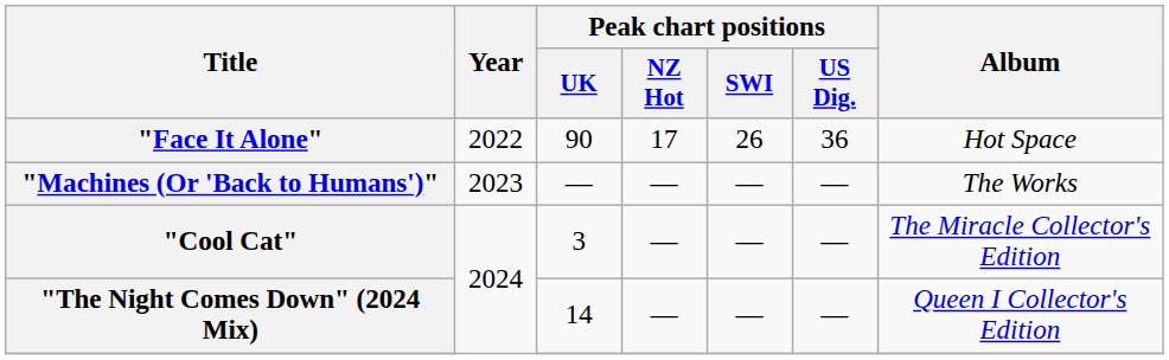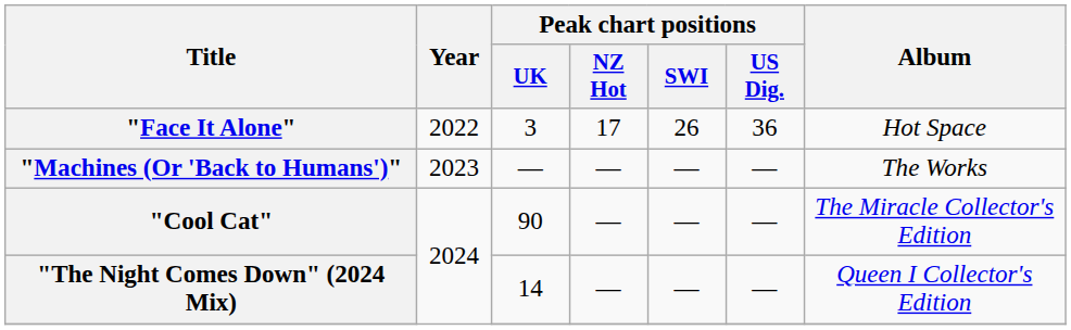"Face It Alone" | Peak chart positions / UK: 90 -> 3
"Cool Cat" | Peak chart positions / UK: 3 -> 90
